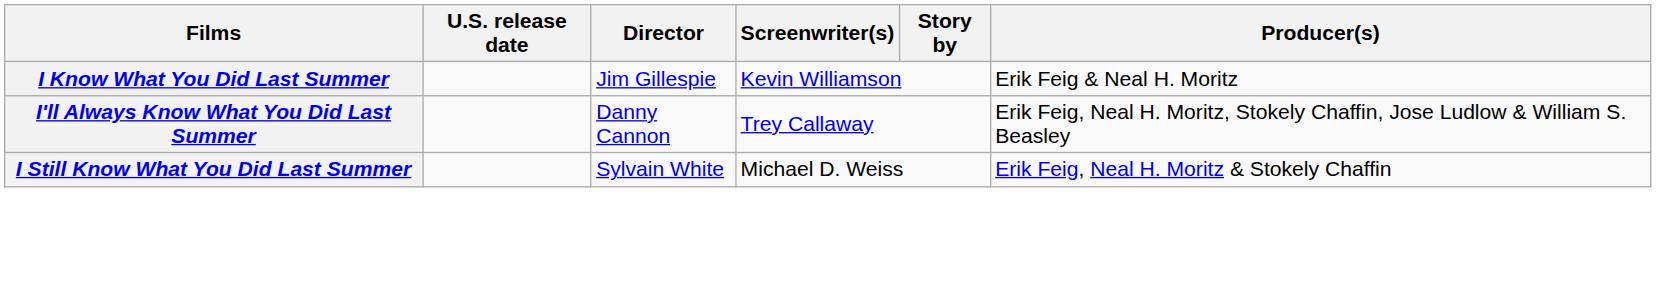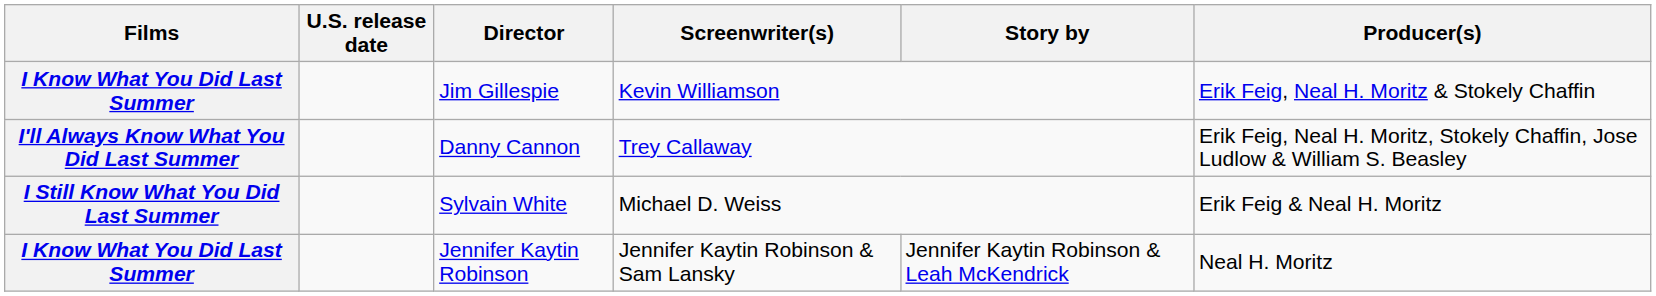Jim Gillespie | Producer(s): Erik Feig & Neal H. Moritz -> Erik Feig, Neal H. Moritz & Stokely Chaffin
Sylvain White | Producer(s): Erik Feig, Neal H. Moritz & Stokely Chaffin -> Erik Feig & Neal H. Moritz
+ row: I Know What You Did Last Summer | Jennifer Kaytin Robinson | Jennifer Kaytin Robinson & Sam Lansky | Jennifer Kaytin Robinson & Leah McKendrick | Neal H. Moritz
